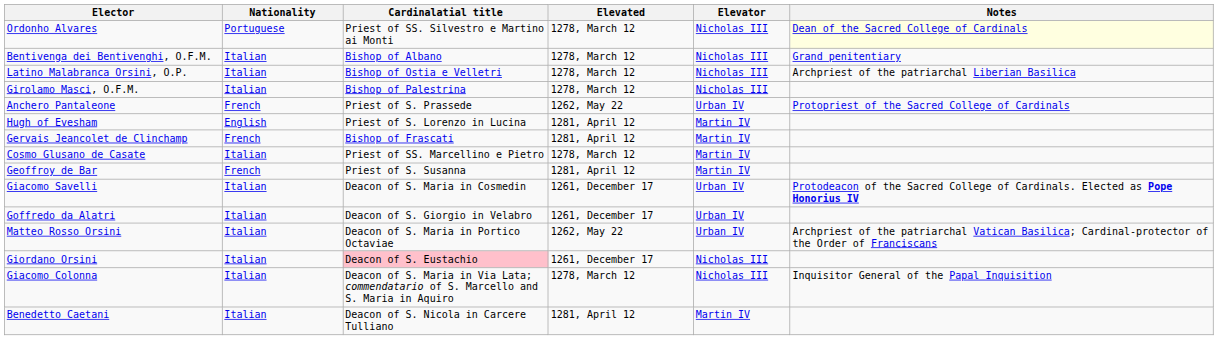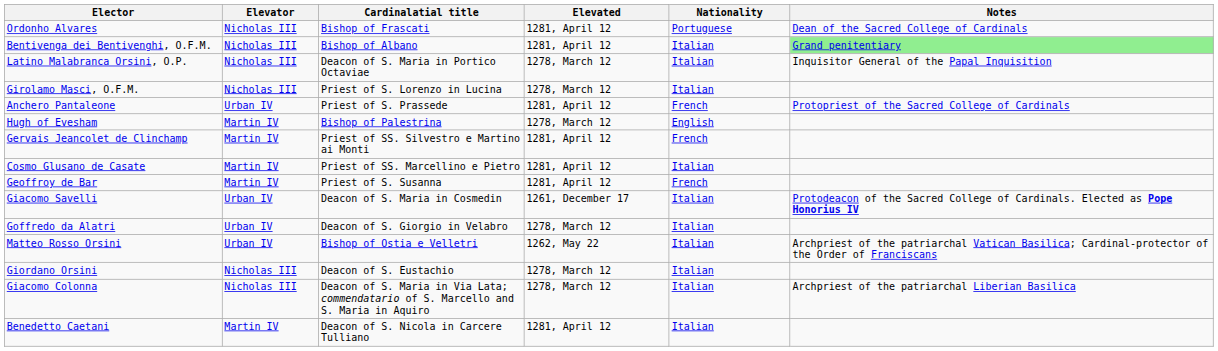columns swapped: Nationality <-> Elevator
Ordonho Alvares | Cardinalatial title: Priest of SS. Silvestro e Martino ai Monti -> Bishop of Frascati
Ordonho Alvares | Elevated: 1278, March 12 -> 1281, April 12
Ordonho Alvares | Notes: lightyellow background -> no background
Bentivenga dei Bentivenghi, O.F.M. | Elevated: 1278, March 12 -> 1281, April 12
Bentivenga dei Bentivenghi, O.F.M. | Notes: no background -> lightgreen background
Latino Malabranca Orsini, O.P. | Cardinalatial title: Bishop of Ostia e Velletri -> Deacon of S. Maria in Portico Octaviae
Latino Malabranca Orsini, O.P. | Notes: Archpriest of the patriarchal Liberian Basilica -> Inquisitor General of the Papal Inquisition
Girolamo Masci, O.F.M. | Cardinalatial title: Bishop of Palestrina -> Priest of S. Lorenzo in Lucina
Anchero Pantaleone | Elevated: 1262, May 22 -> 1281, April 12
Hugh of Evesham | Cardinalatial title: Priest of S. Lorenzo in Lucina -> Bishop of Palestrina
Hugh of Evesham | Elevated: 1281, April 12 -> 1278, March 12
Gervais Jeancolet de Clinchamp | Cardinalatial title: Bishop of Frascati -> Priest of SS. Silvestro e Martino ai Monti
Cosmo Glusano de Casate | Elevated: 1278, March 12 -> 1281, April 12
Goffredo da Alatri | Elevated: 1261, December 17 -> 1278, March 12
Matteo Rosso Orsini | Cardinalatial title: Deacon of S. Maria in Portico Octaviae -> Bishop of Ostia e Velletri
Giordano Orsini | Cardinalatial title: pink background -> no background
Giordano Orsini | Elevated: 1261, December 17 -> 1278, March 12
Giacomo Colonna | Notes: Inquisitor General of the Papal Inquisition -> Archpriest of the patriarchal Liberian Basilica
